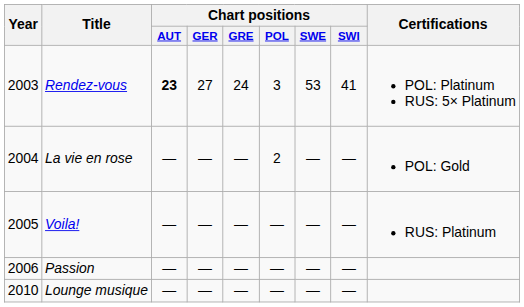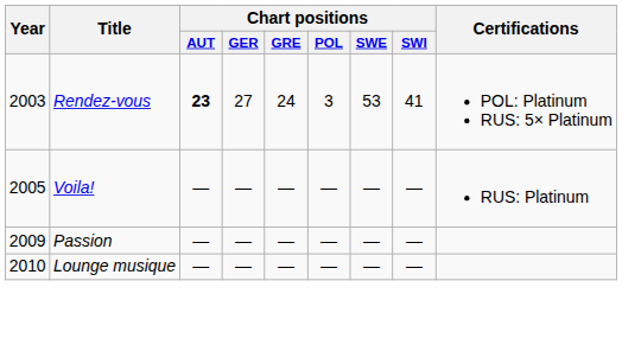- row: 2004 | La vie en rose | — | — | — | 2 | — | — | POL: Gold
Passion | Year: 2006 -> 2009
